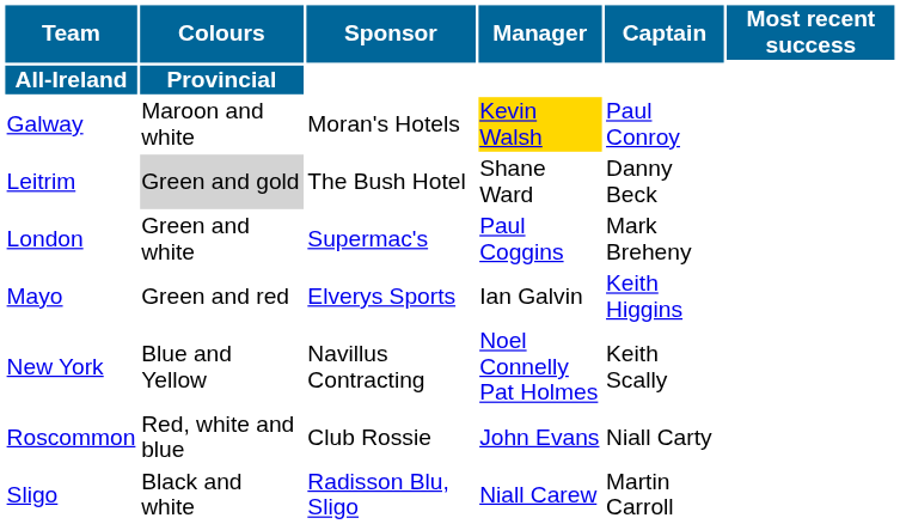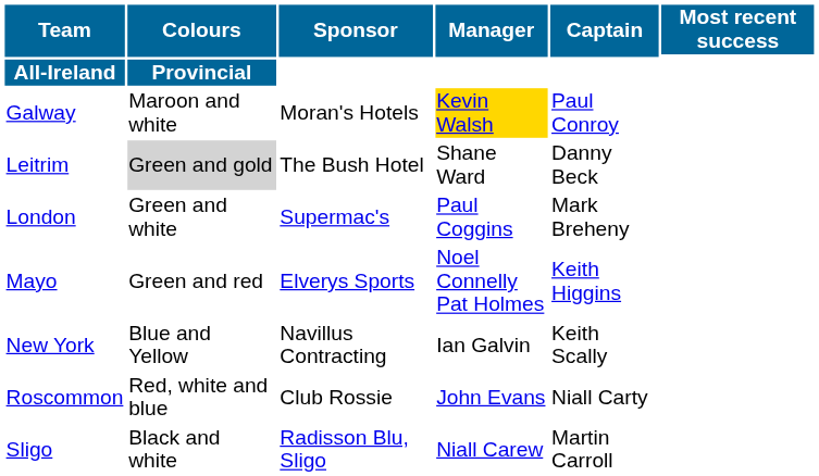Mayo | Manager: Ian Galvin -> Noel Connelly Pat Holmes
New York | Manager: Noel Connelly Pat Holmes -> Ian Galvin
